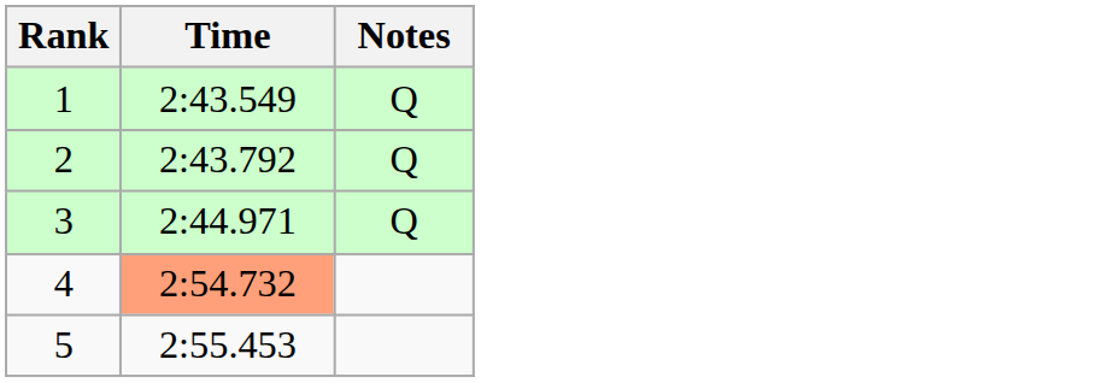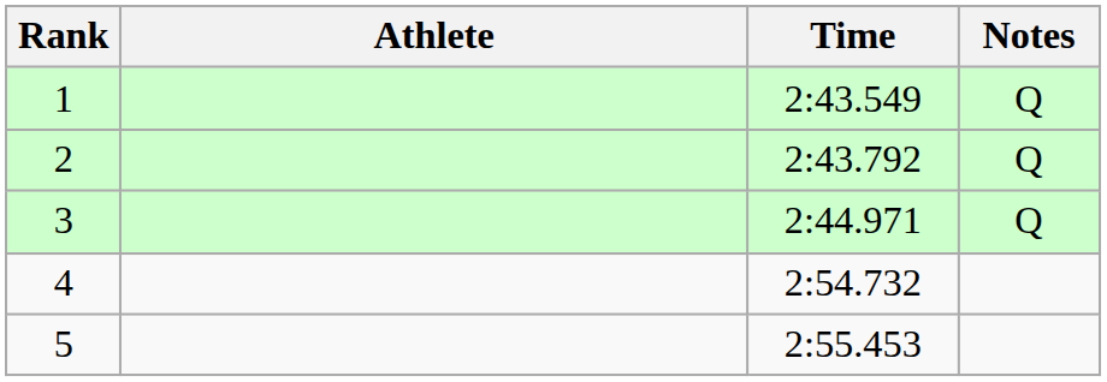+ column: Athlete
4 | Time: lightsalmon background -> no background
